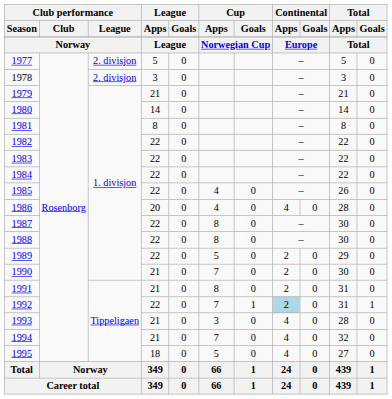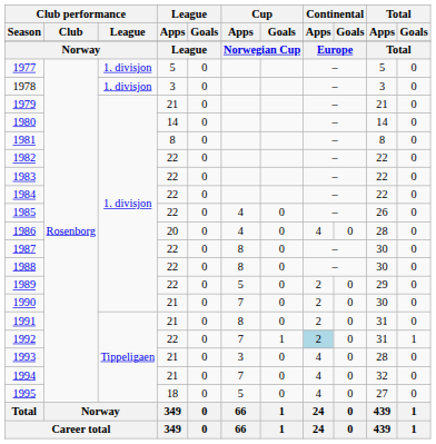1977 | Club performance / League: 2. divisjon -> 1. divisjon
1978 | Club performance / League: 2. divisjon -> 1. divisjon
